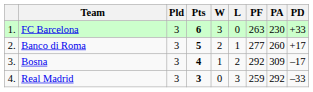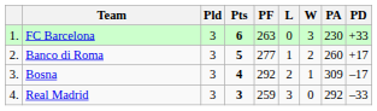columns swapped: W <-> PF
